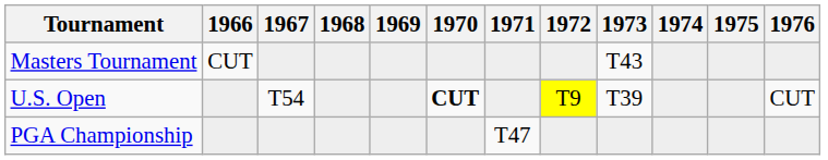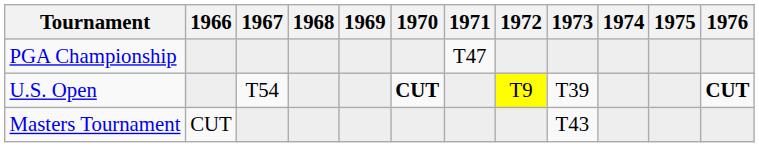rows swapped: Masters Tournament <-> PGA Championship
U.S. Open | 1976: normal -> bold
